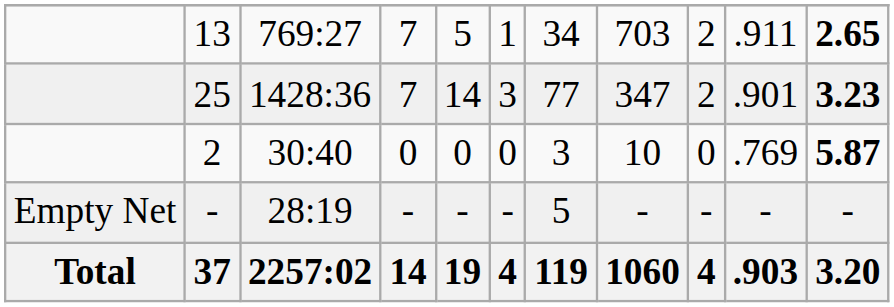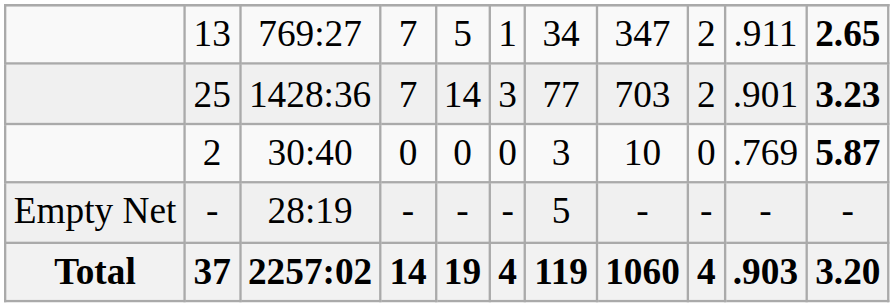13 | column 8: 703 -> 347
25 | column 8: 347 -> 703
